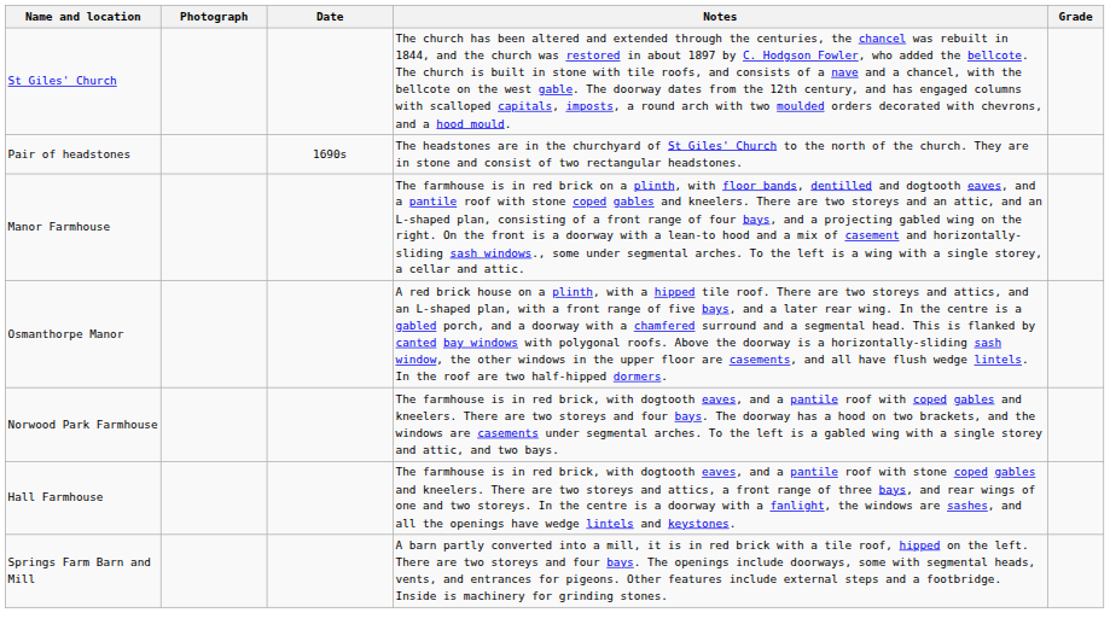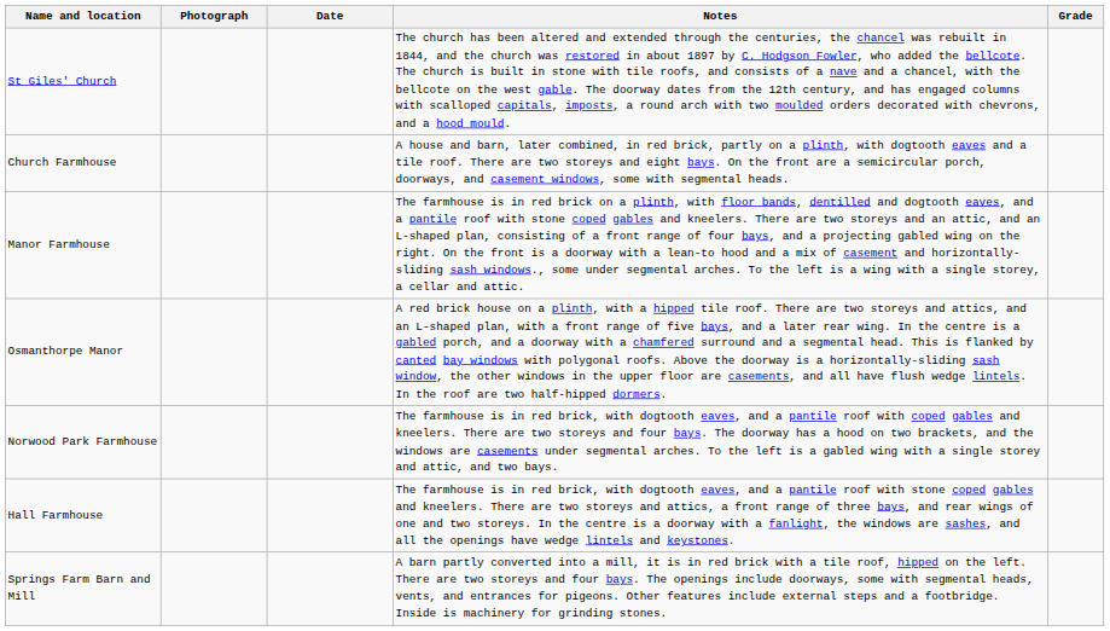- row: Pair of headstones | 1690s | The headstones are in the churchyard of St Giles' Church to the north of the church. They are in stone and consist of two rectangular headstones.
+ row: Church Farmhouse | A house and barn, later combined, in red brick, partly on a plinth, with dogtooth eaves and a tile roof. There are two storeys and eight bays. On the front are a semicircular porch, doorways, and casement windows, some with segmental heads.
